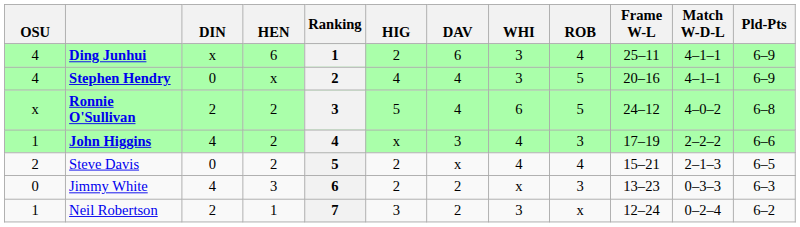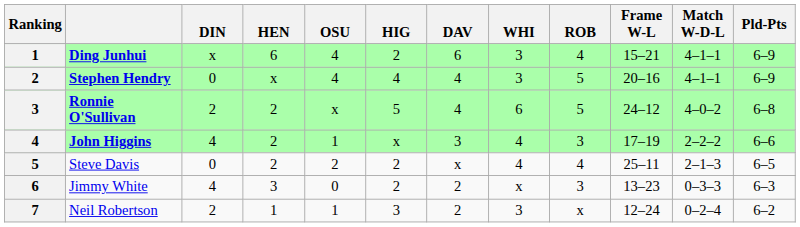columns swapped: Ranking <-> OSU
Ding Junhui | Frame W-L: 25–11 -> 15–21
Steve Davis | Frame W-L: 15–21 -> 25–11
